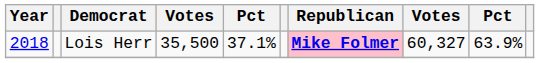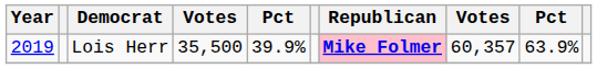Lois Herr | Year: 2018 -> 2019
Lois Herr | column 5: 37.1% -> 39.9%
Lois Herr | column 8: 60,327 -> 60,357
